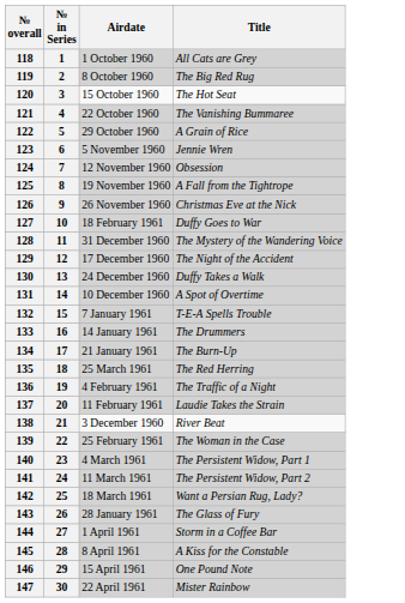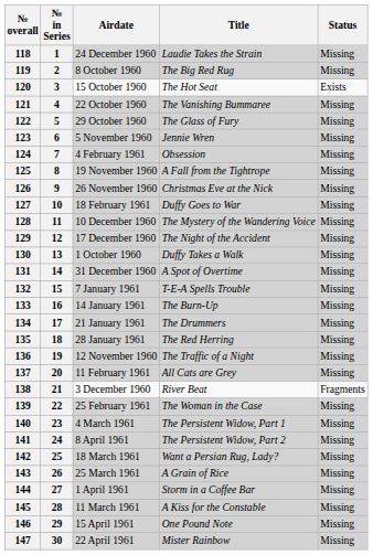+ column: Status | Missing | Missing | Exists | Missing | Missing | Missing | Missing | Missing | Missing | Missing | Missing | Missing | Missing | Missing | Missing | Missing | Missing | Missing | Missing | Missing | Fragments | Missing | Missing | Missing | Missing | Missing | Missing | Missing | Missing | Missing
118 | Airdate: 1 October 1960 -> 24 December 1960
118 | Title: All Cats are Grey -> Laudie Takes the Strain
122 | Title: A Grain of Rice -> The Glass of Fury
124 | Airdate: 12 November 1960 -> 4 February 1961
128 | Airdate: 31 December 1960 -> 10 December 1960
130 | Airdate: 24 December 1960 -> 1 October 1960
131 | Airdate: 10 December 1960 -> 31 December 1960
133 | Title: The Drummers -> The Burn-Up
134 | Title: The Burn-Up -> The Drummers
135 | Airdate: 25 March 1961 -> 28 January 1961
136 | Airdate: 4 February 1961 -> 12 November 1960
137 | Title: Laudie Takes the Strain -> All Cats are Grey
141 | Airdate: 11 March 1961 -> 8 April 1961
143 | Airdate: 28 January 1961 -> 25 March 1961
143 | Title: The Glass of Fury -> A Grain of Rice
145 | Airdate: 8 April 1961 -> 11 March 1961
